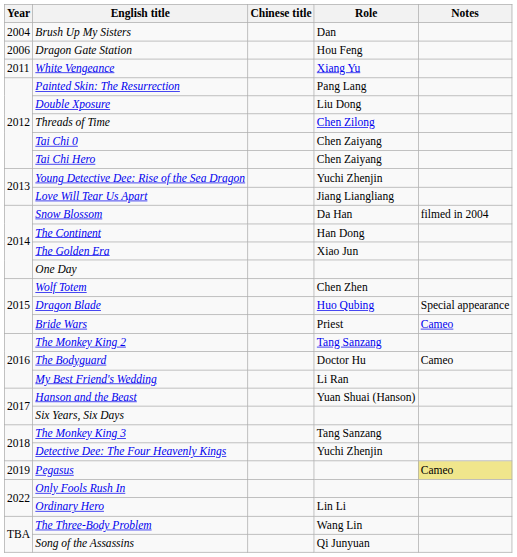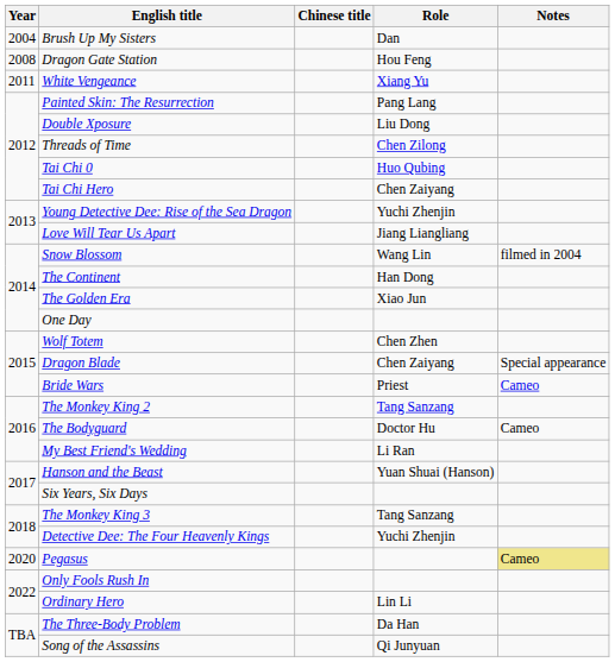Dragon Gate Station | Year: 2006 -> 2008
Tai Chi 0 | Role: Chen Zaiyang -> Huo Qubing
Snow Blossom | Role: Da Han -> Wang Lin
Dragon Blade | Role: Huo Qubing -> Chen Zaiyang
Pegasus | Year: 2019 -> 2020
The Three-Body Problem | Role: Wang Lin -> Da Han
